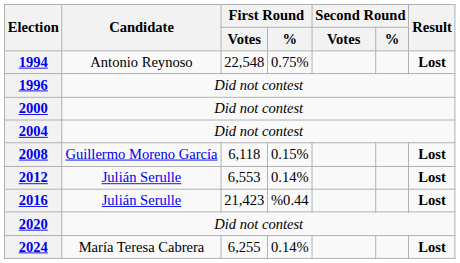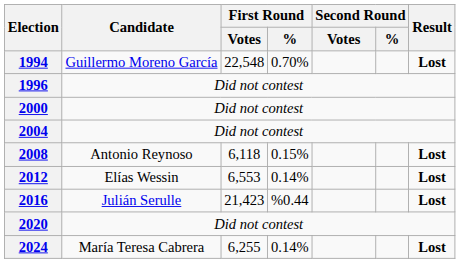1994 | Candidate: Antonio Reynoso -> Guillermo Moreno García
1994 | First Round / %: 0.75% -> 0.70%
2008 | Candidate: Guillermo Moreno García -> Antonio Reynoso
2012 | Candidate: Julián Serulle -> Elías Wessin
